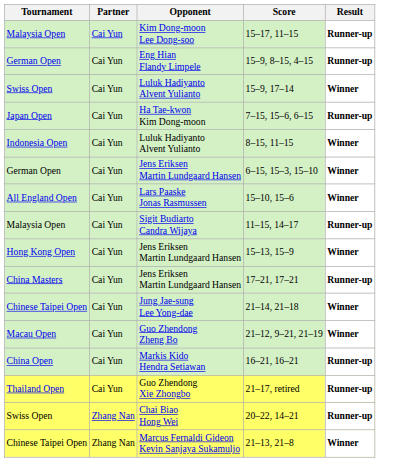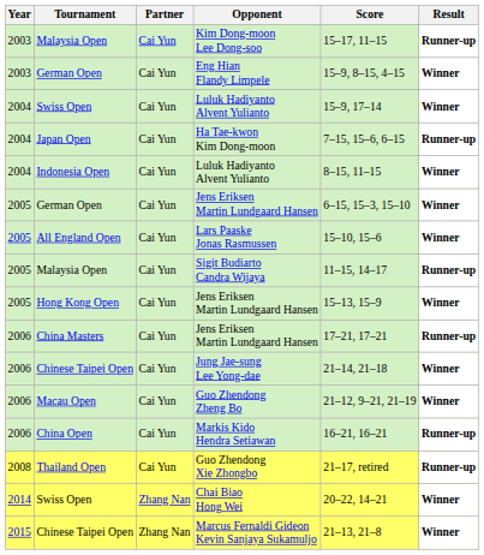+ column: Year | 2003 | 2003 | 2004 | 2004 | 2004 | 2005 | 2005 | 2005 | 2005 | 2006 | 2006 | 2006 | 2006 | 2008 | 2014 | 2015
Eng Hian Flandy Limpele | Result: Runner-up -> Winner
Chai Biao Hong Wei | Result: Runner-up -> Winner
